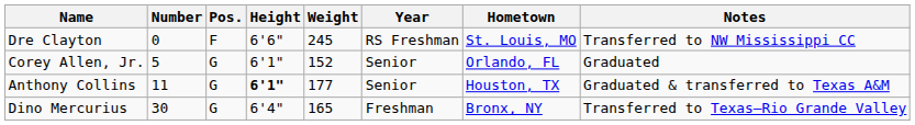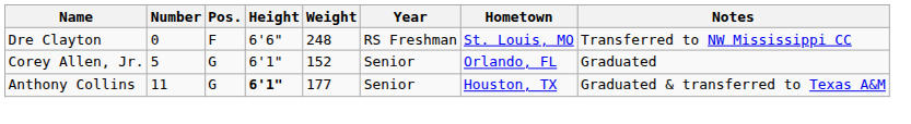Dre Clayton | Weight: 245 -> 248
- row: Dino Mercurius | 30 | G | 6'4" | 165 | Freshman | Bronx, NY | Transferred to Texas–Rio Grande Valley
